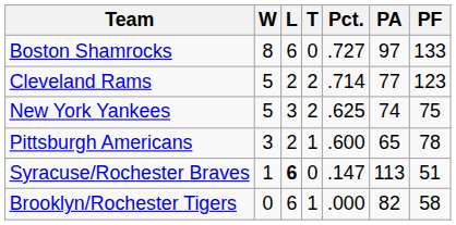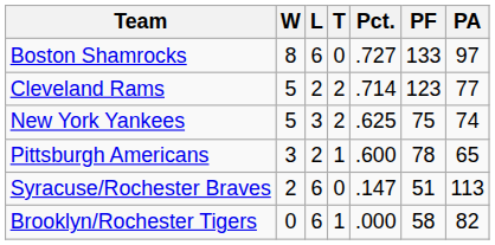columns swapped: PF <-> PA
Syracuse/Rochester Braves | W: 1 -> 2
Syracuse/Rochester Braves | L: bold -> normal
